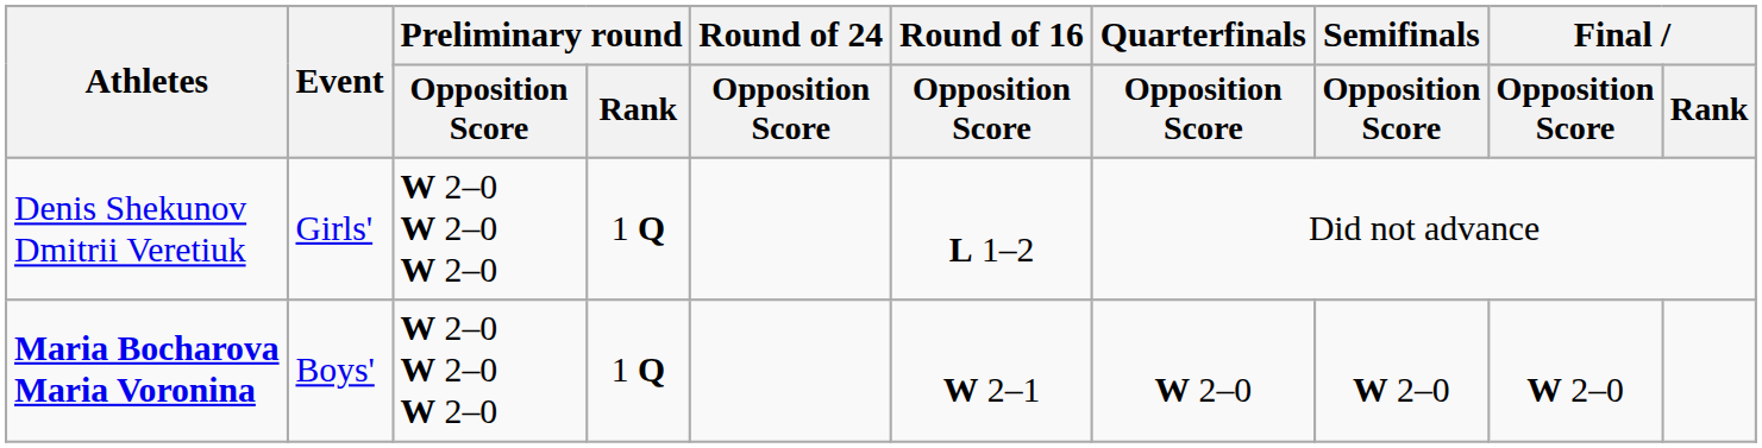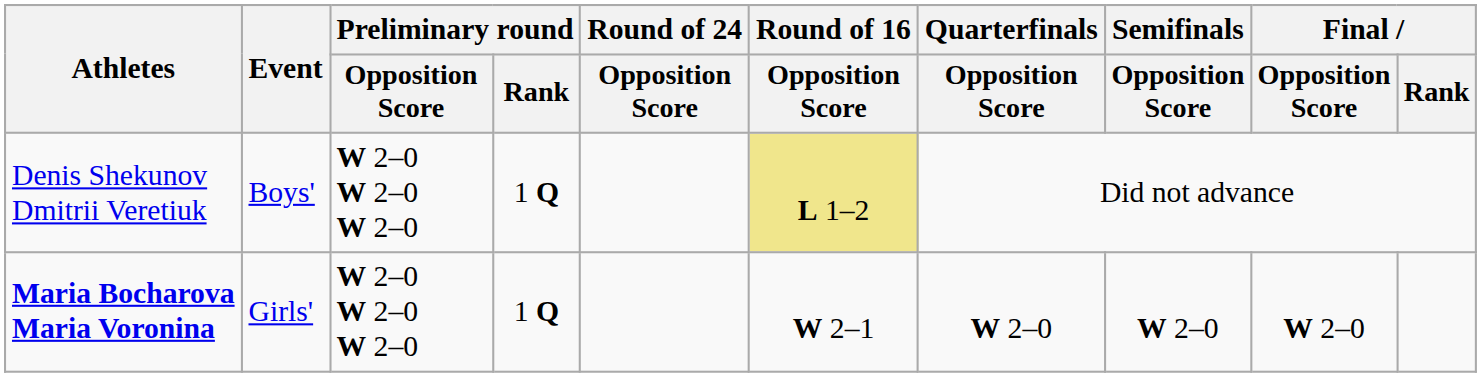Denis Shekunov Dmitrii Veretiuk | Event: Girls' -> Boys'
Denis Shekunov Dmitrii Veretiuk | Round of 16 / Opposition Score: no background -> khaki background
Maria Bocharova Maria Voronina | Event: Boys' -> Girls'
